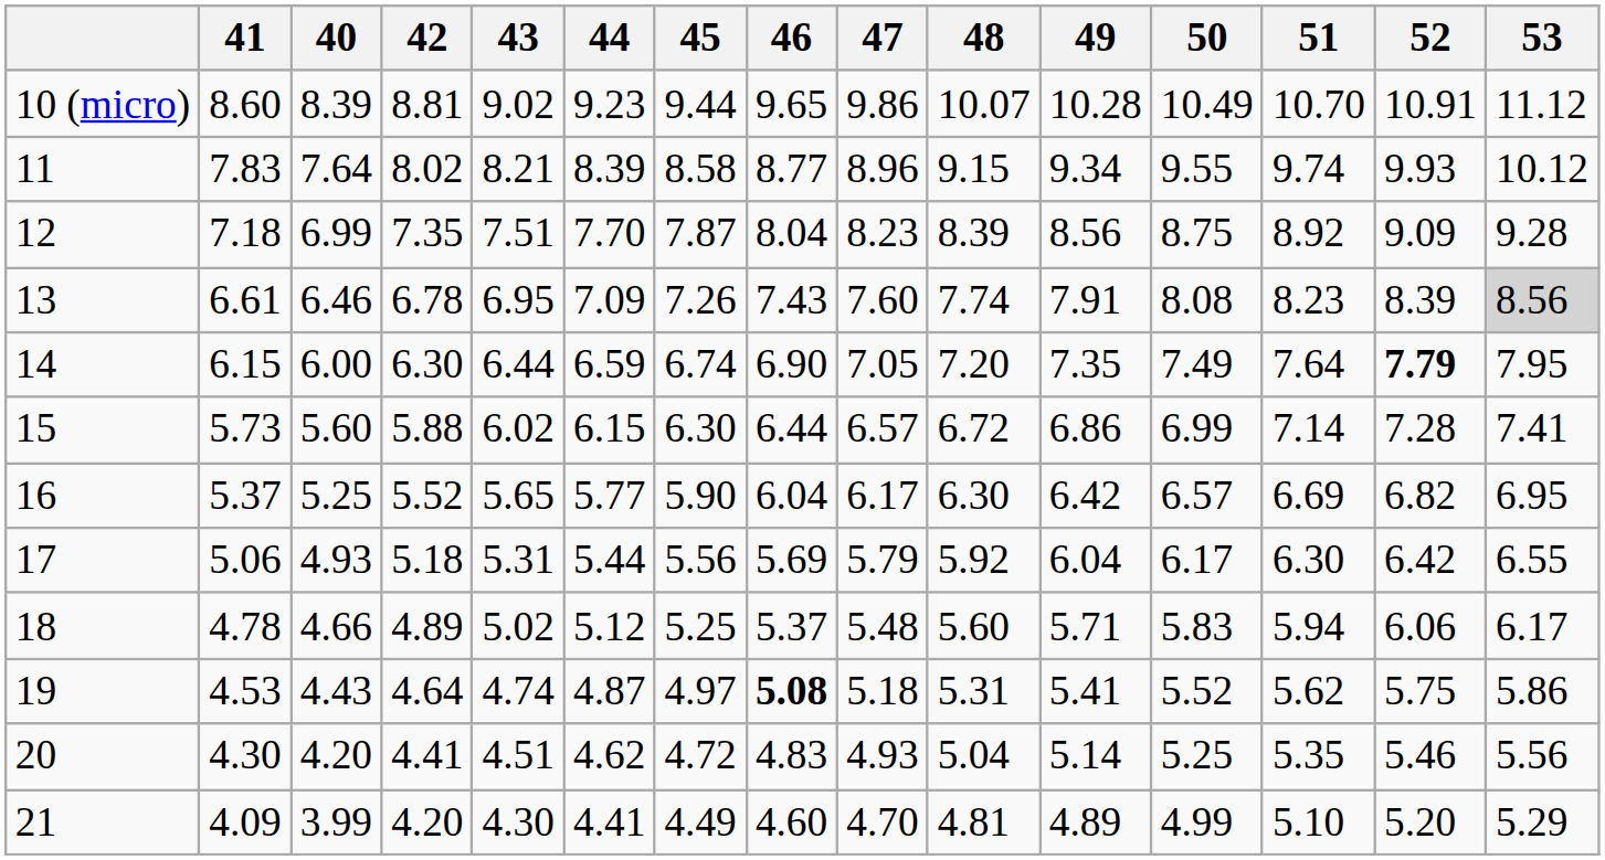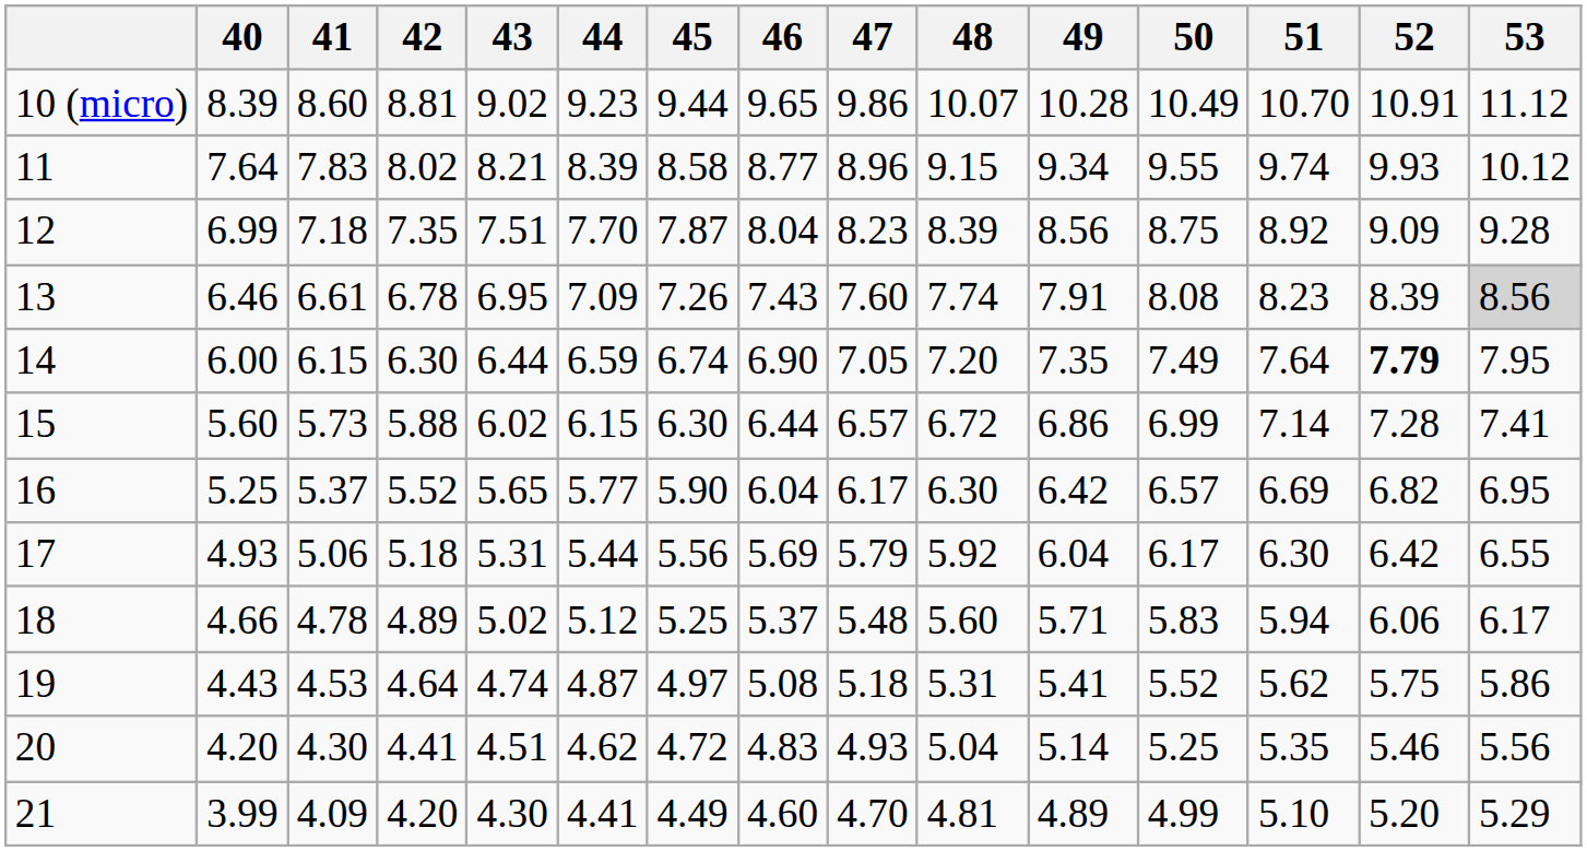columns swapped: 40 <-> 41
19 | 46: bold -> normal
